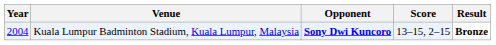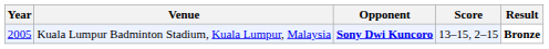Kuala Lumpur Badminton Stadium, Kuala Lumpur, Malaysia | Year: 2004 -> 2005
